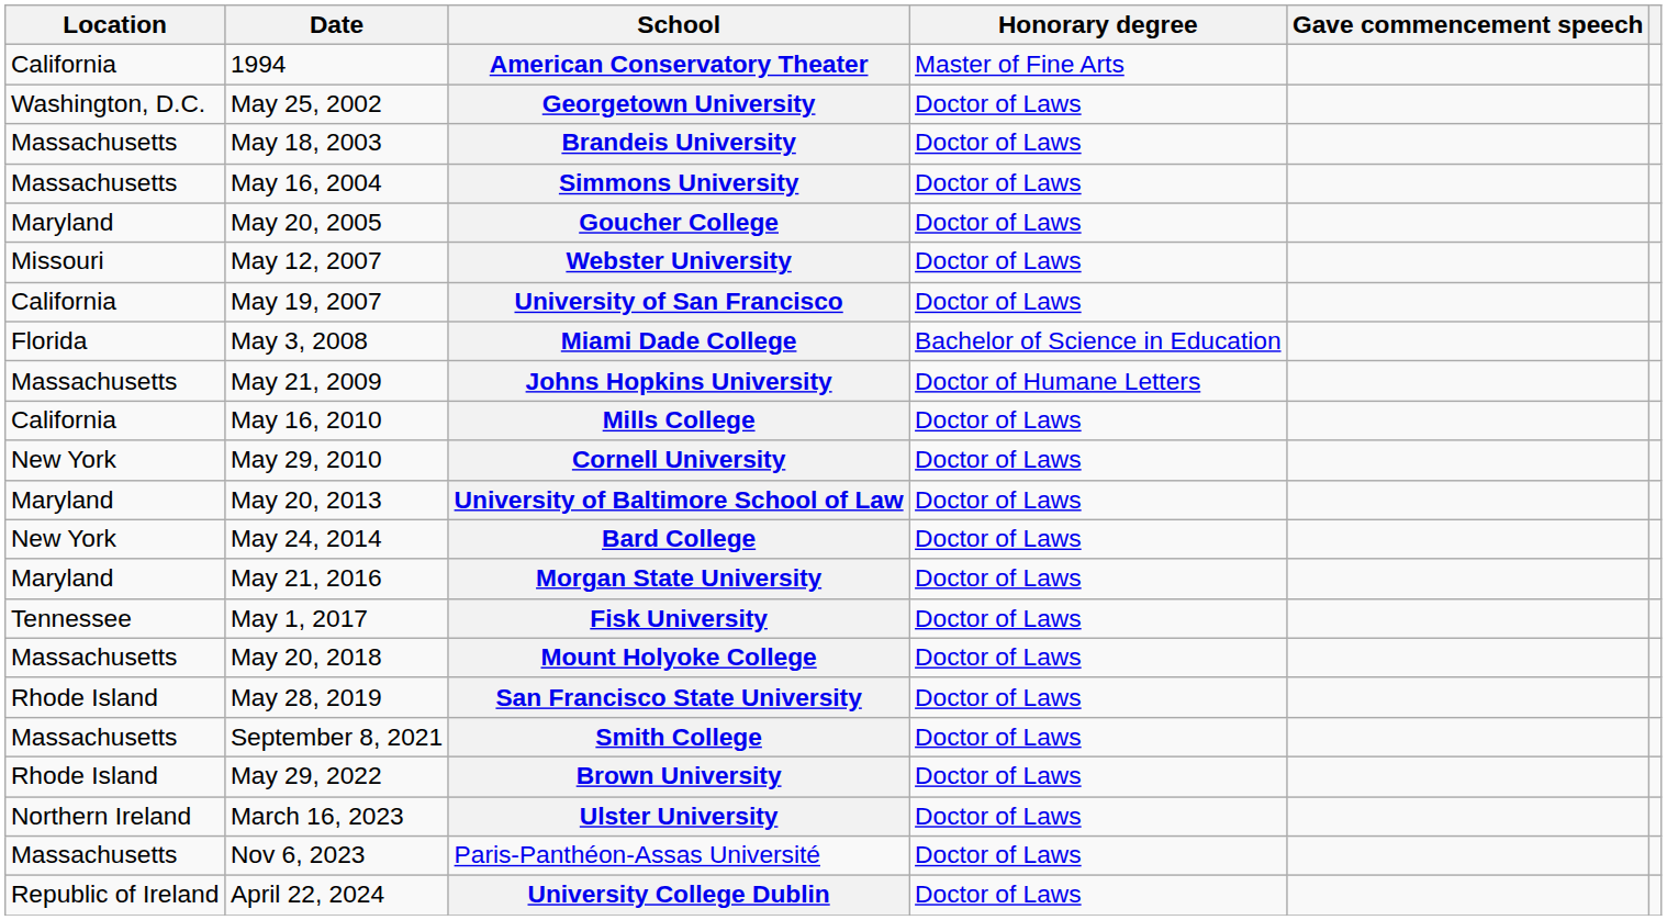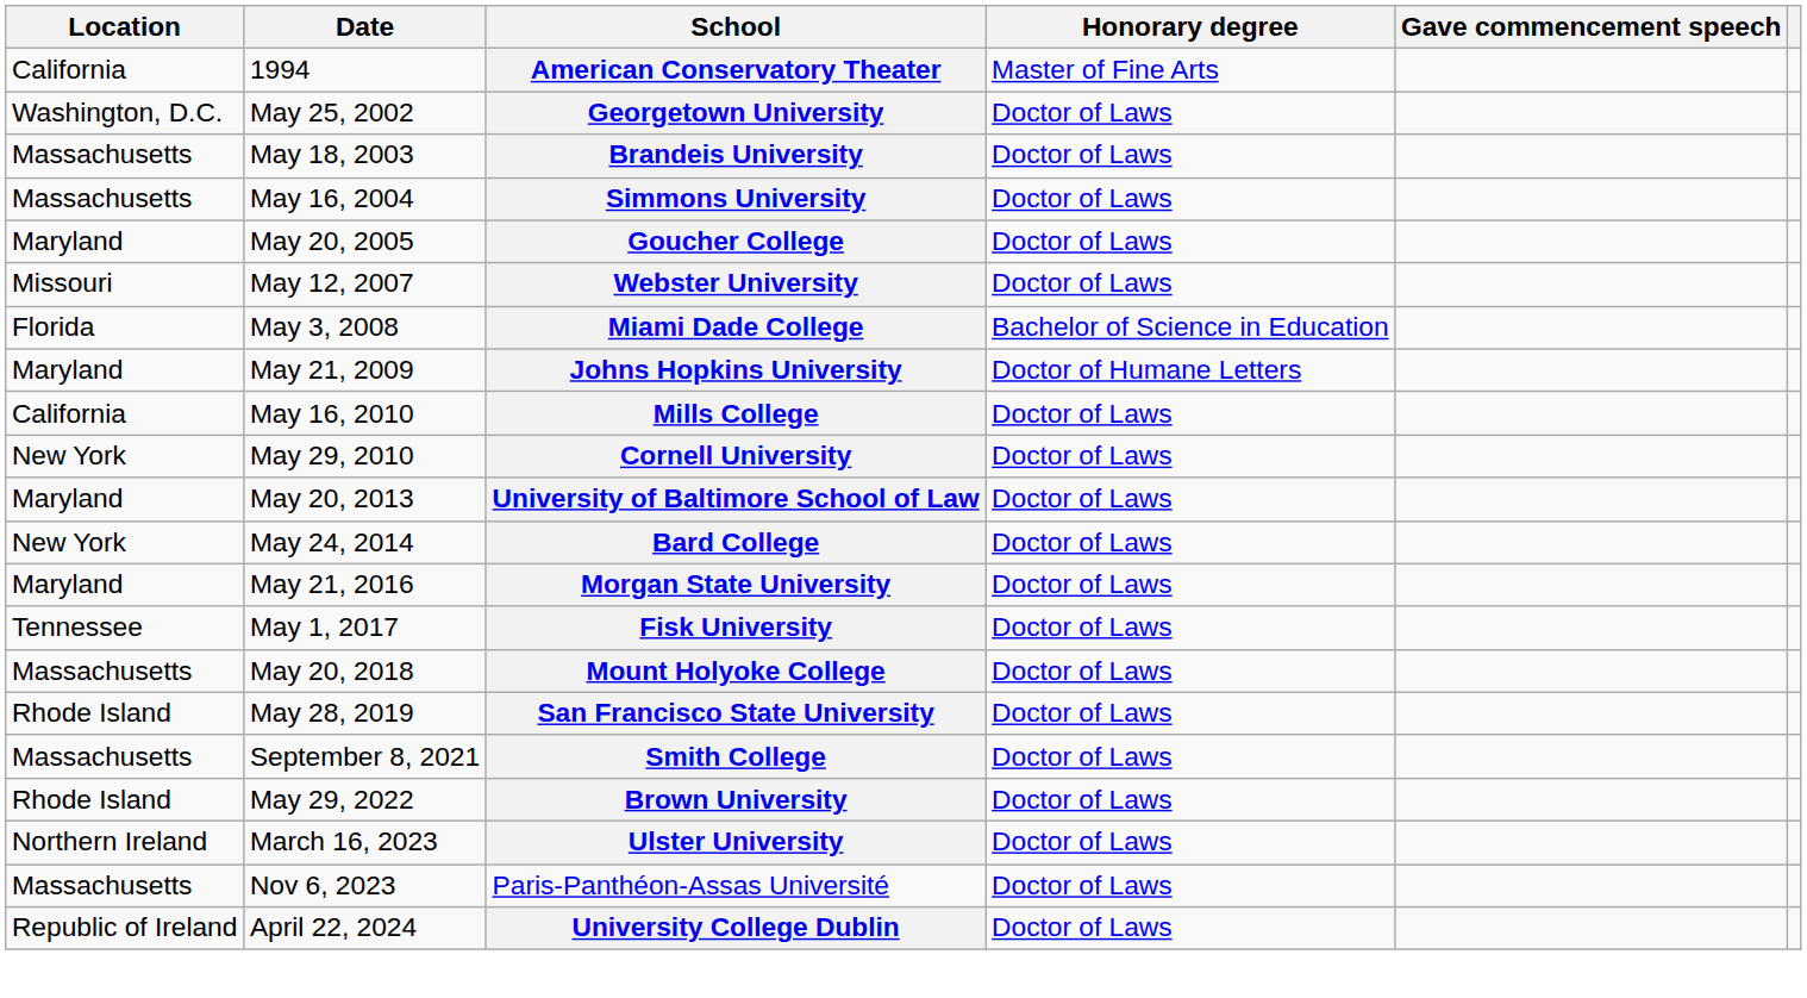- row: California | May 19, 2007 | University of San Francisco | Doctor of Laws
Johns Hopkins University | Location: Massachusetts -> Maryland
